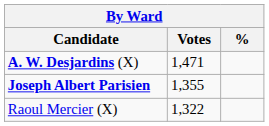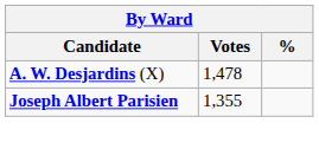A. W. Desjardins (X) | Votes: 1,471 -> 1,478
- row: Raoul Mercier (X) | 1,322
